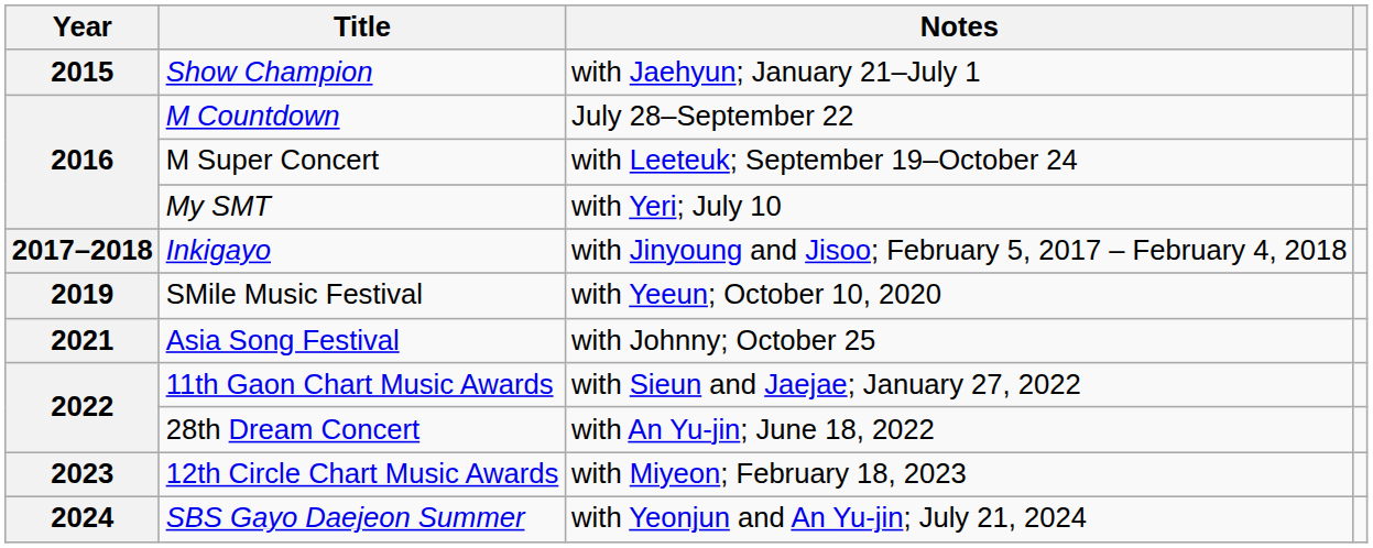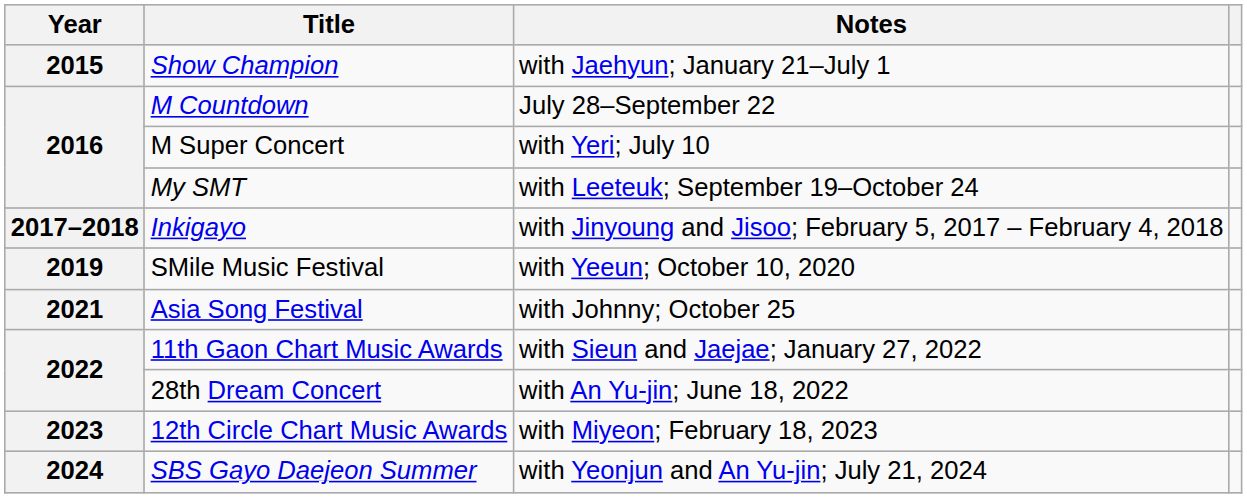M Super Concert | Notes: with Leeteuk; September 19–October 24 -> with Yeri; July 10
My SMT | Notes: with Yeri; July 10 -> with Leeteuk; September 19–October 24
